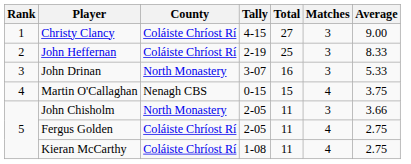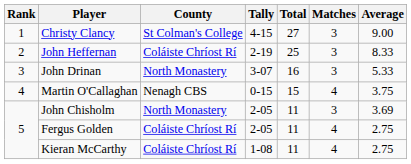Christy Clancy | County: Coláiste Chríost Rí -> St Colman's College
John Chisholm | Average: 3.66 -> 3.69
